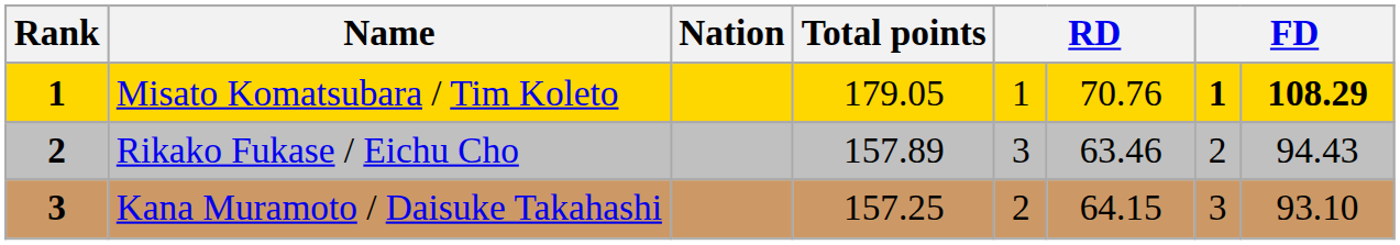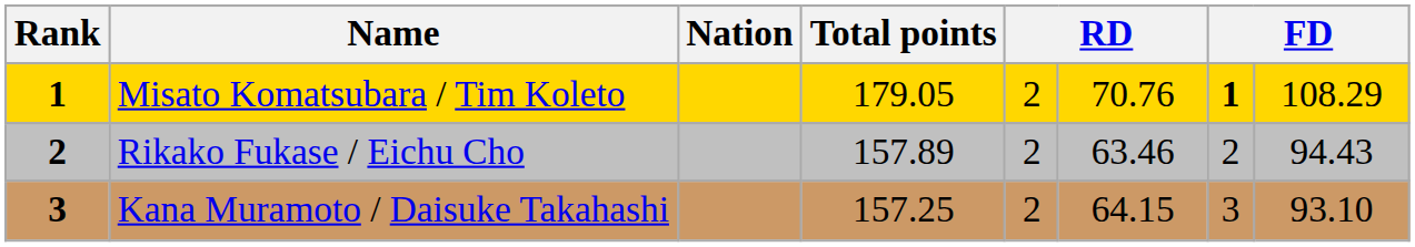Misato Komatsubara / Tim Koleto | column 5: 1 -> 2
Misato Komatsubara / Tim Koleto | column 8: bold -> normal
Rikako Fukase / Eichu Cho | column 5: 3 -> 2
